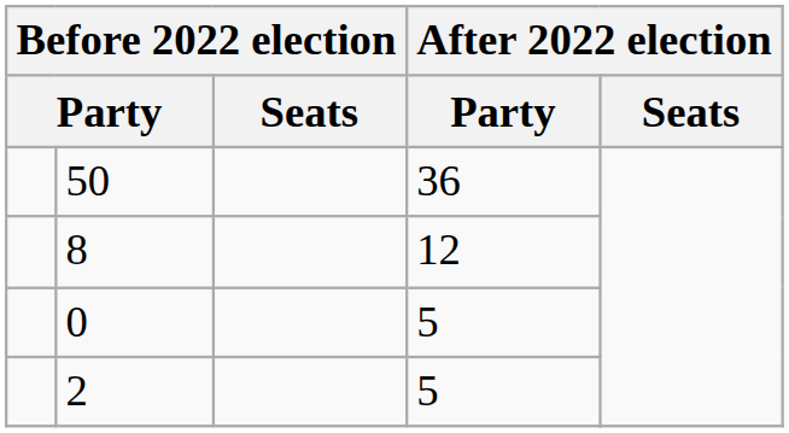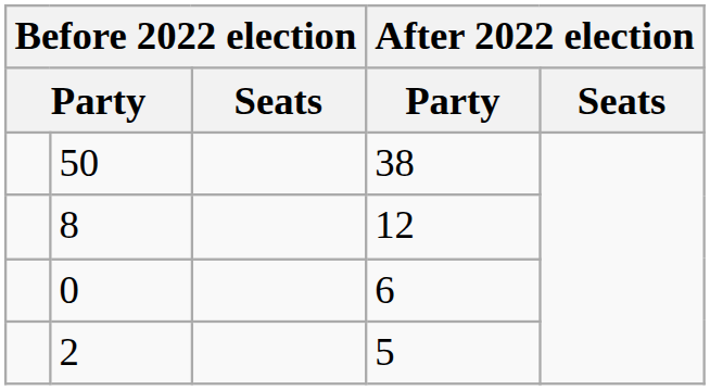50 | column 4: 36 -> 38
0 | column 4: 5 -> 6
